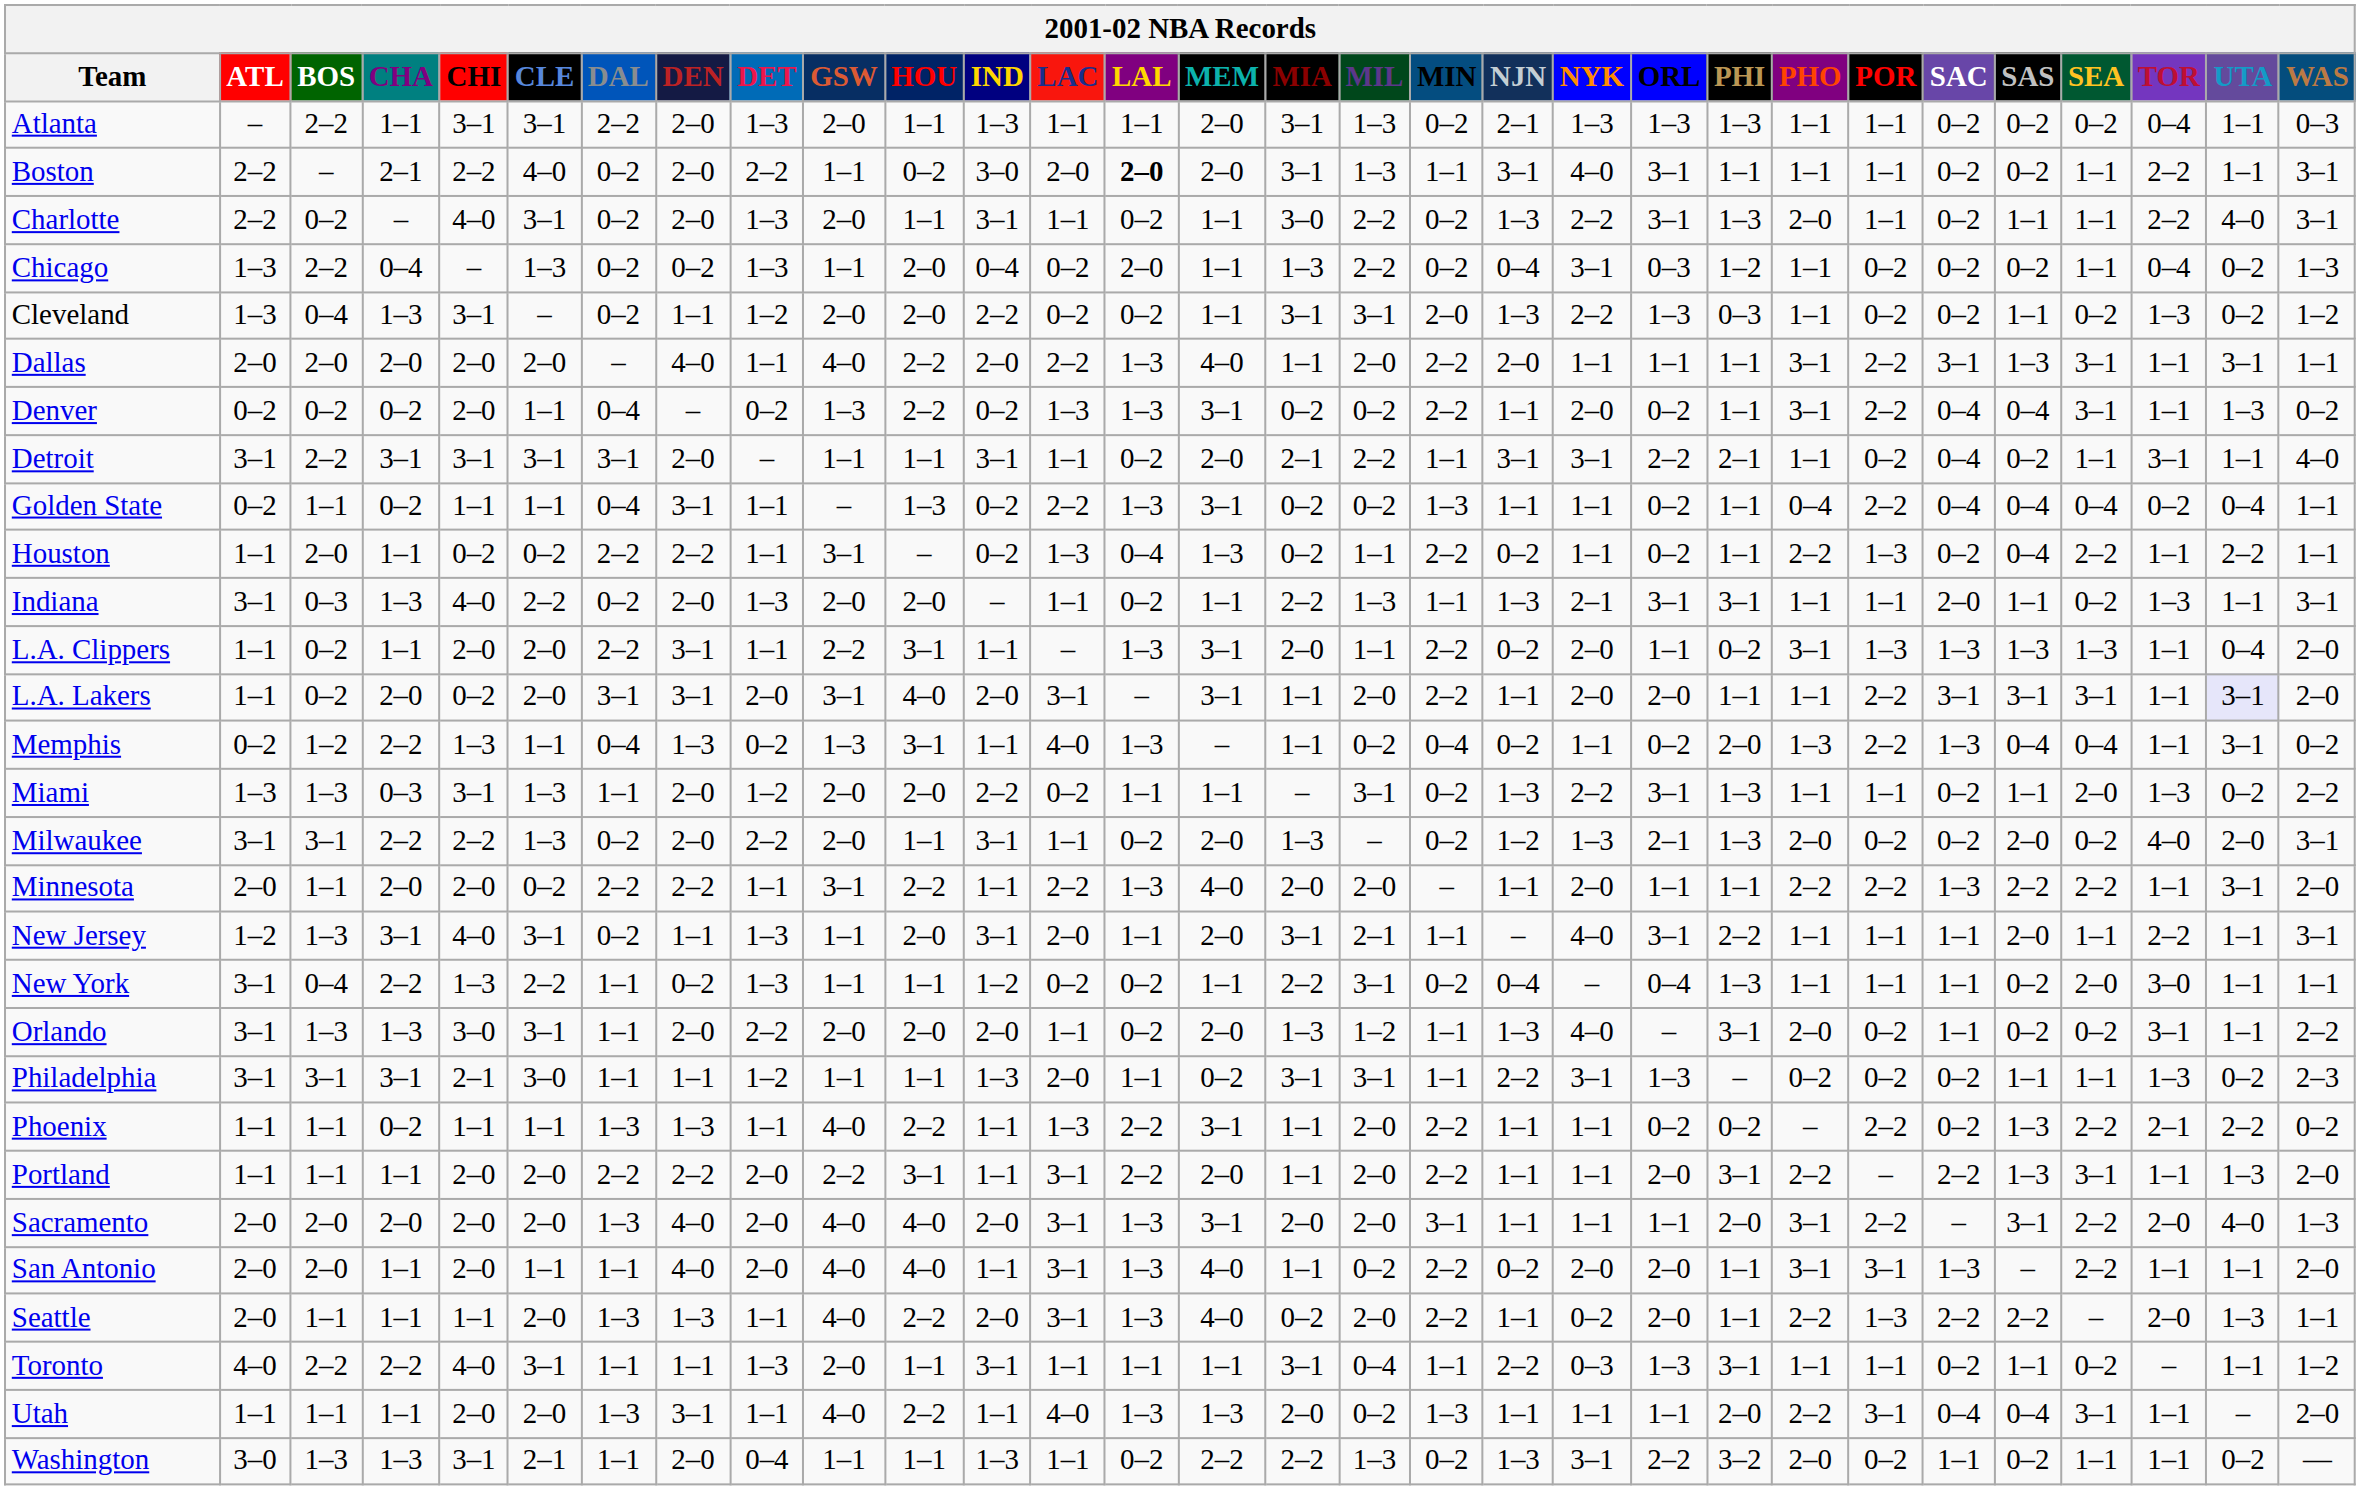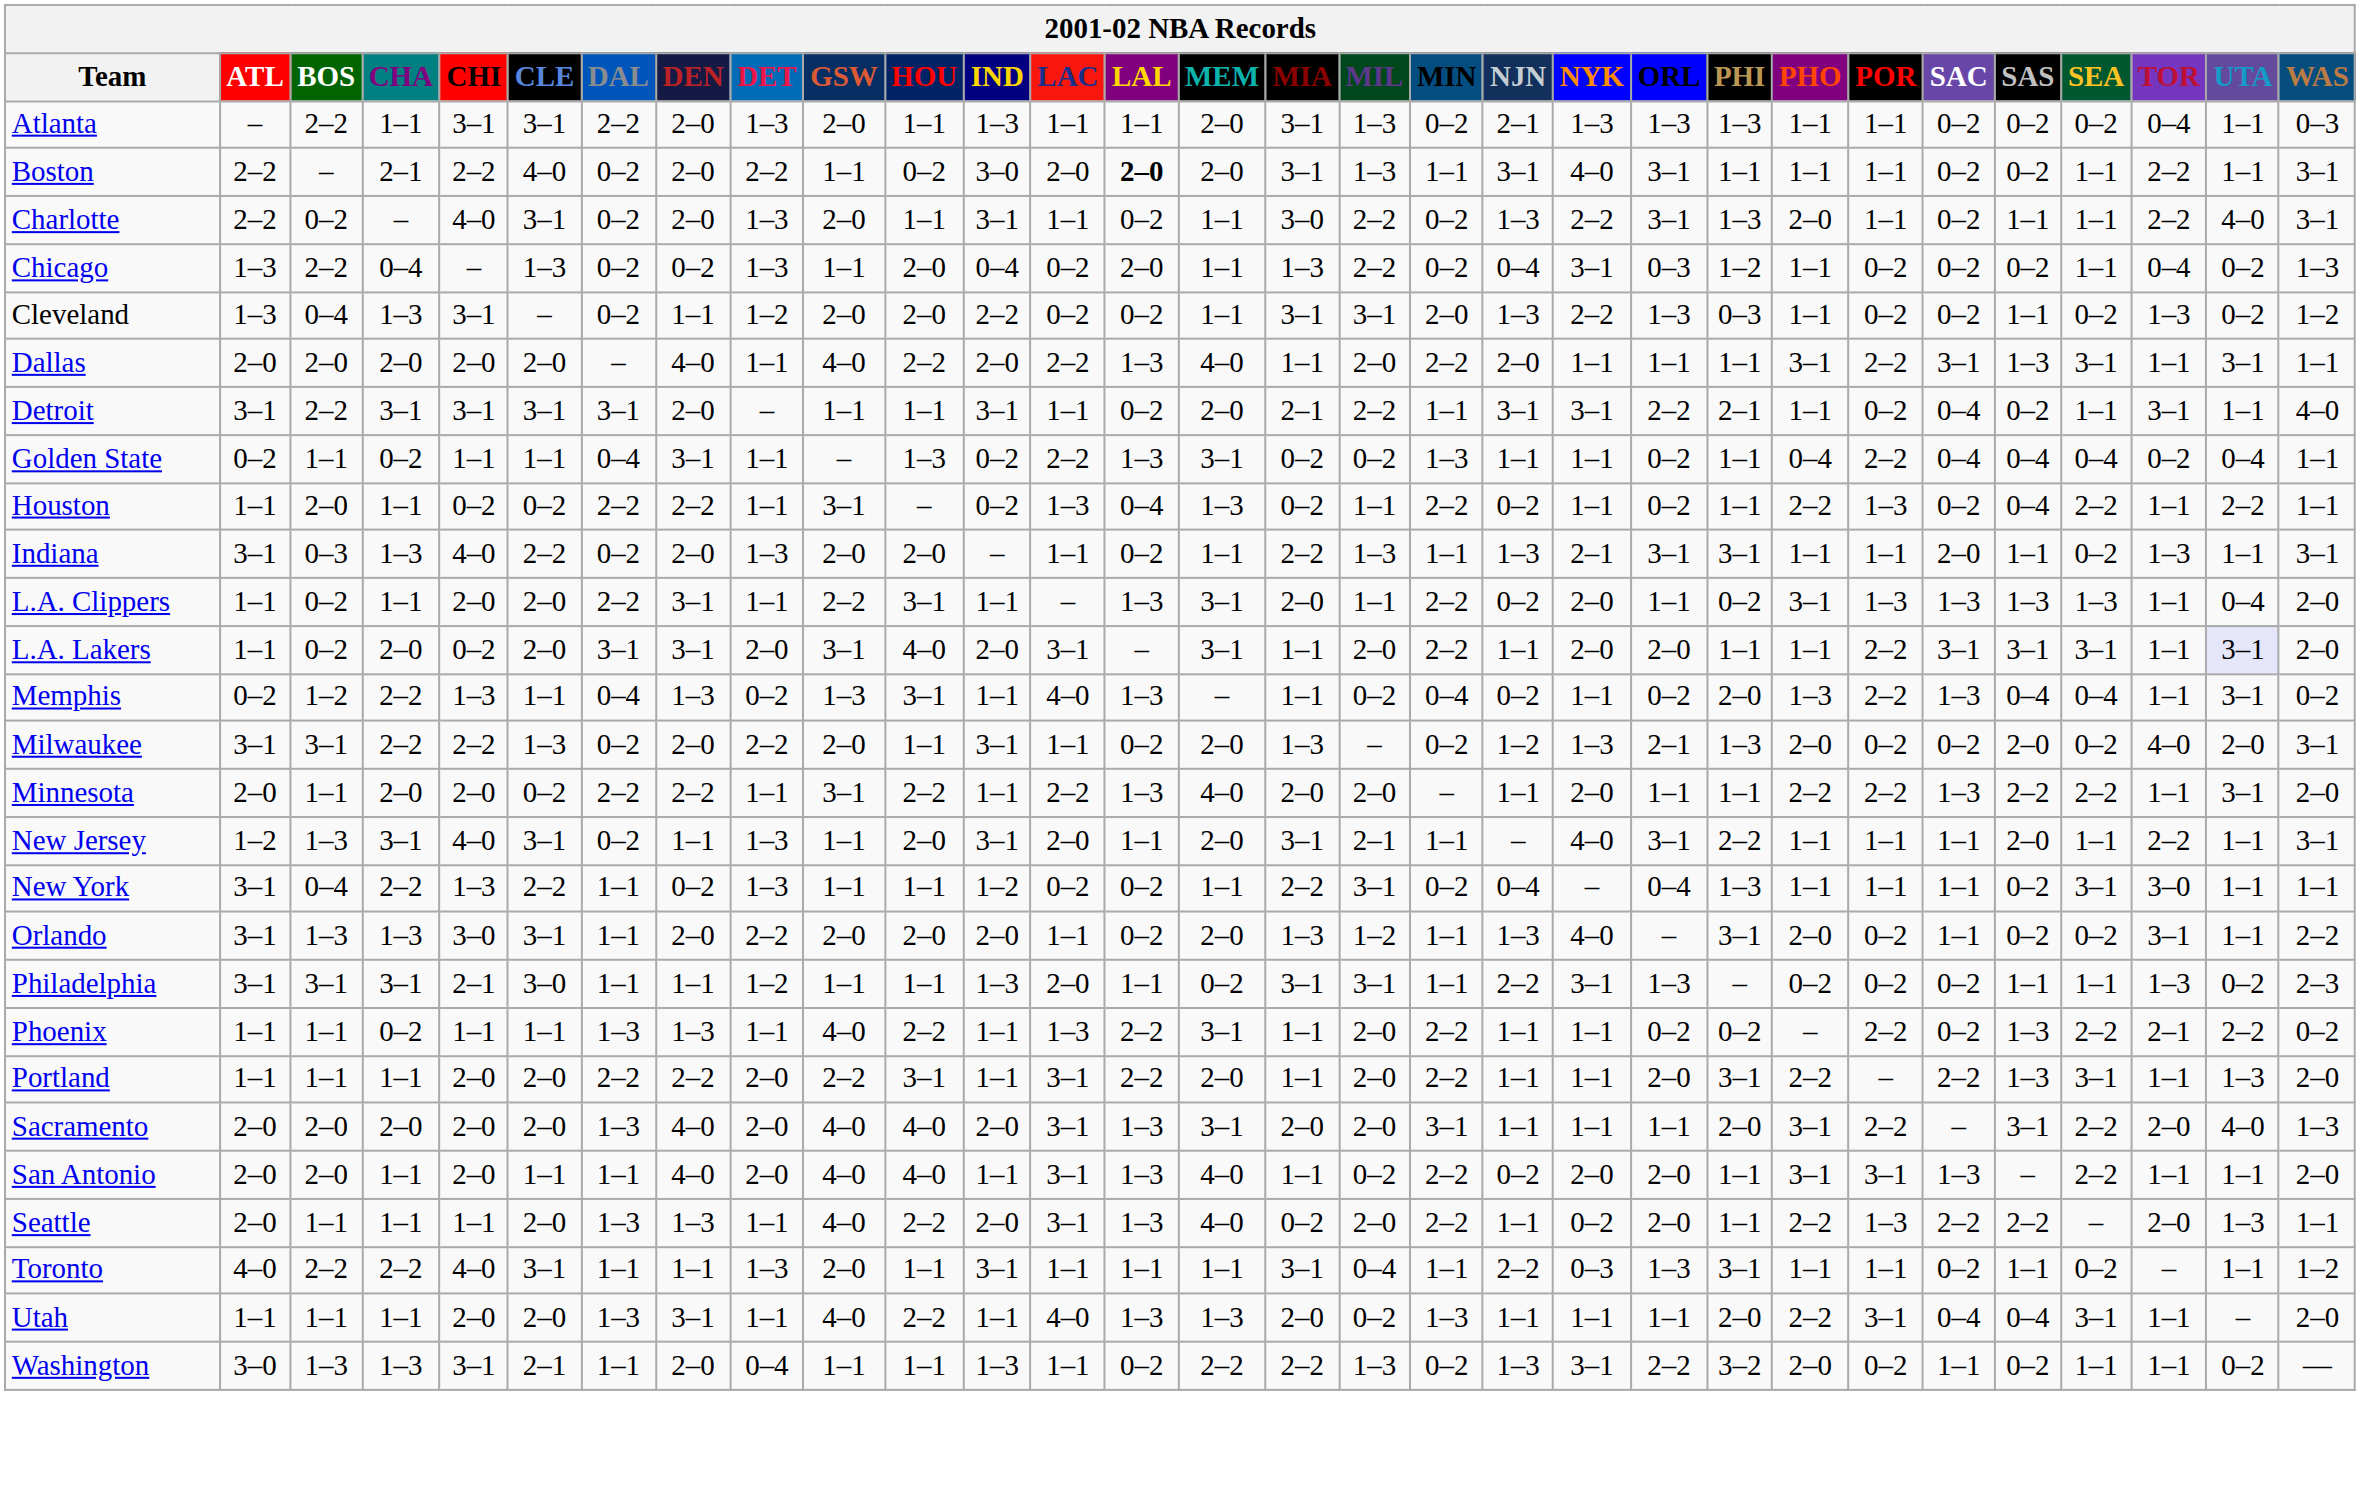- row: Denver | 0–2 | 0–2 | 0–2 | 2–0 | 1–1 | 0–4 | – | 0–2 | 1–3 | 2–2 | 0–2 | 1–3 | 1–3 | 3–1 | 0–2 | 0–2 | 2–2 | 1–1 | 2–0 | 0–2 | 1–1 | 3–1 | 2–2 | 0–4 | 0–4 | 3–1 | 1–1 | 1–3 | 0–2
- row: Miami | 1–3 | 1–3 | 0–3 | 3–1 | 1–3 | 1–1 | 2–0 | 1–2 | 2–0 | 2–0 | 2–2 | 0–2 | 1–1 | 1–1 | – | 3–1 | 0–2 | 1–3 | 2–2 | 3–1 | 1–3 | 1–1 | 1–1 | 0–2 | 1–1 | 2–0 | 1–3 | 0–2 | 2–2
New York | SEA: 2–0 -> 3–1
